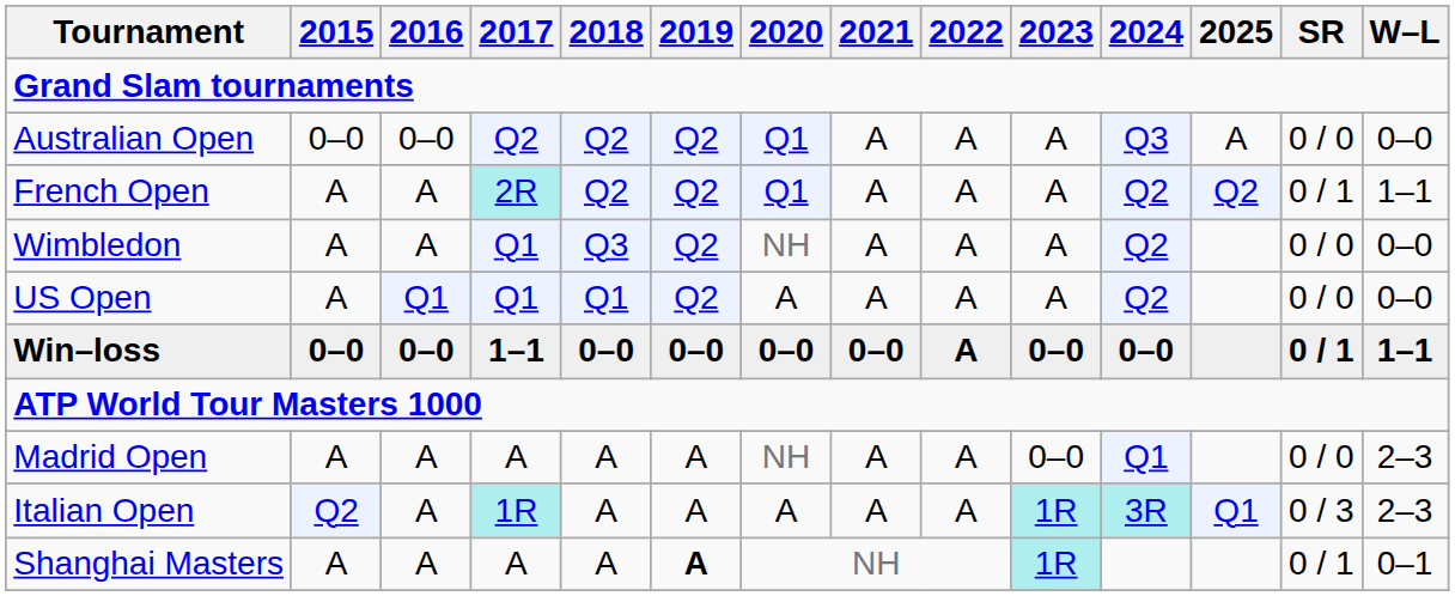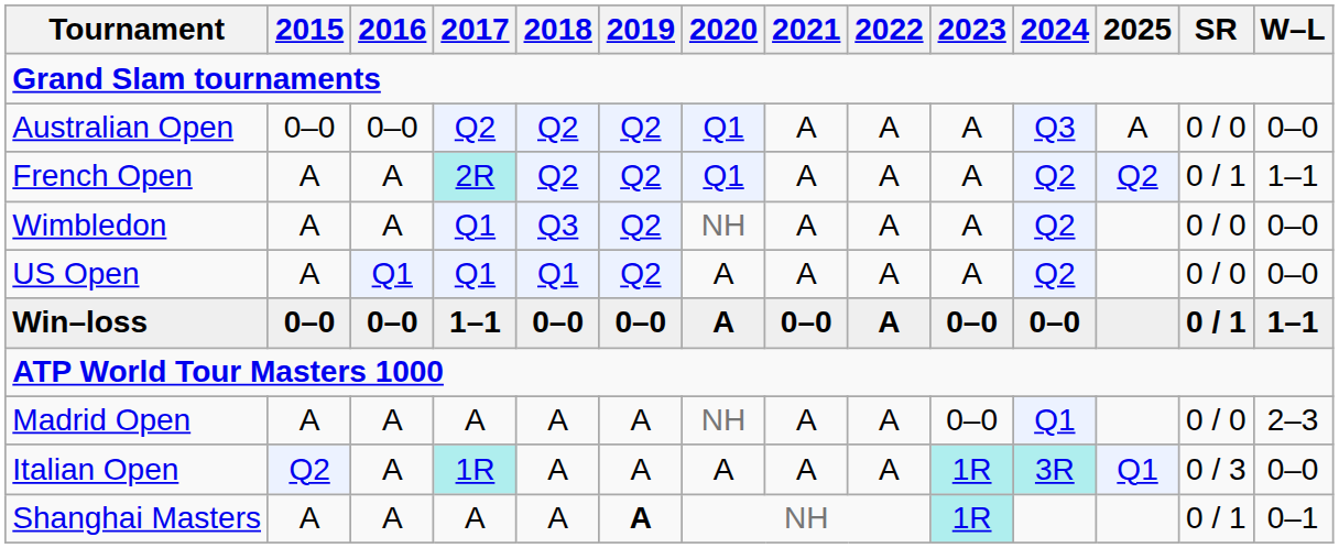Win–loss | 2020: 0–0 -> A
Italian Open | W–L: 2–3 -> 0–0
